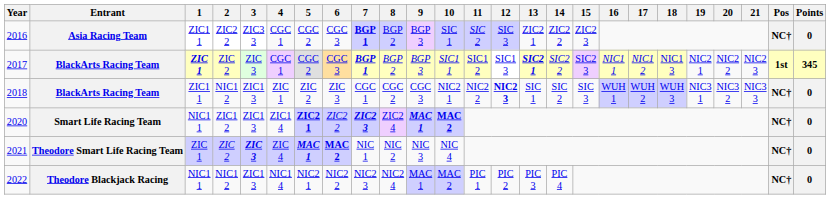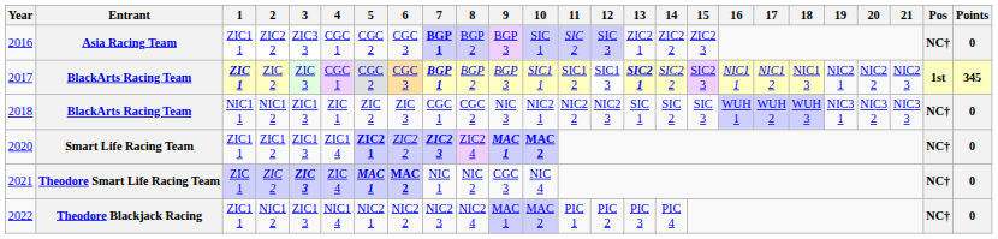2018 | 1: ZIC1 1 -> NIC1 1
2018 | 9: CGC 3 -> NIC 3
2018 | 12: bold -> normal
2020 | 1: NIC1 1 -> ZIC1 1
2021 | 9: NIC 3 -> CGC 3
2022 | 1: NIC1 1 -> ZIC1 1
